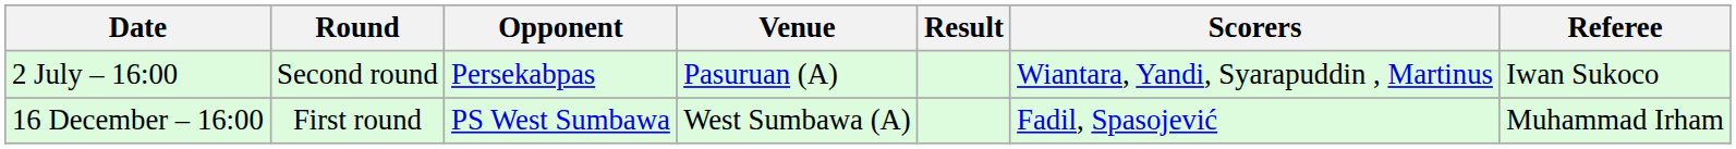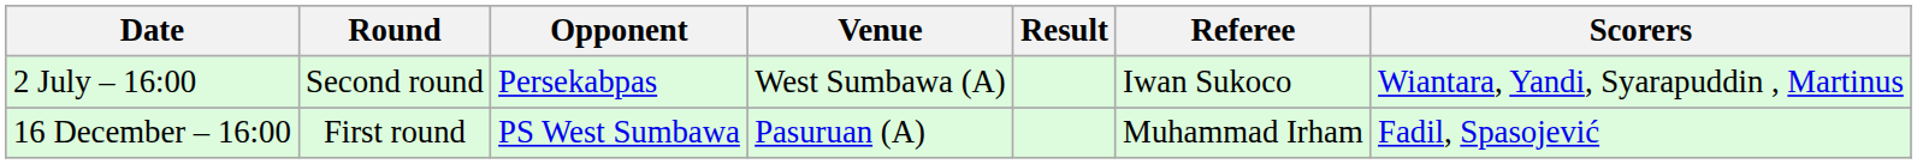columns swapped: Scorers <-> Referee
2 July – 16:00 | Venue: Pasuruan (A) -> West Sumbawa (A)
16 December – 16:00 | Venue: West Sumbawa (A) -> Pasuruan (A)
